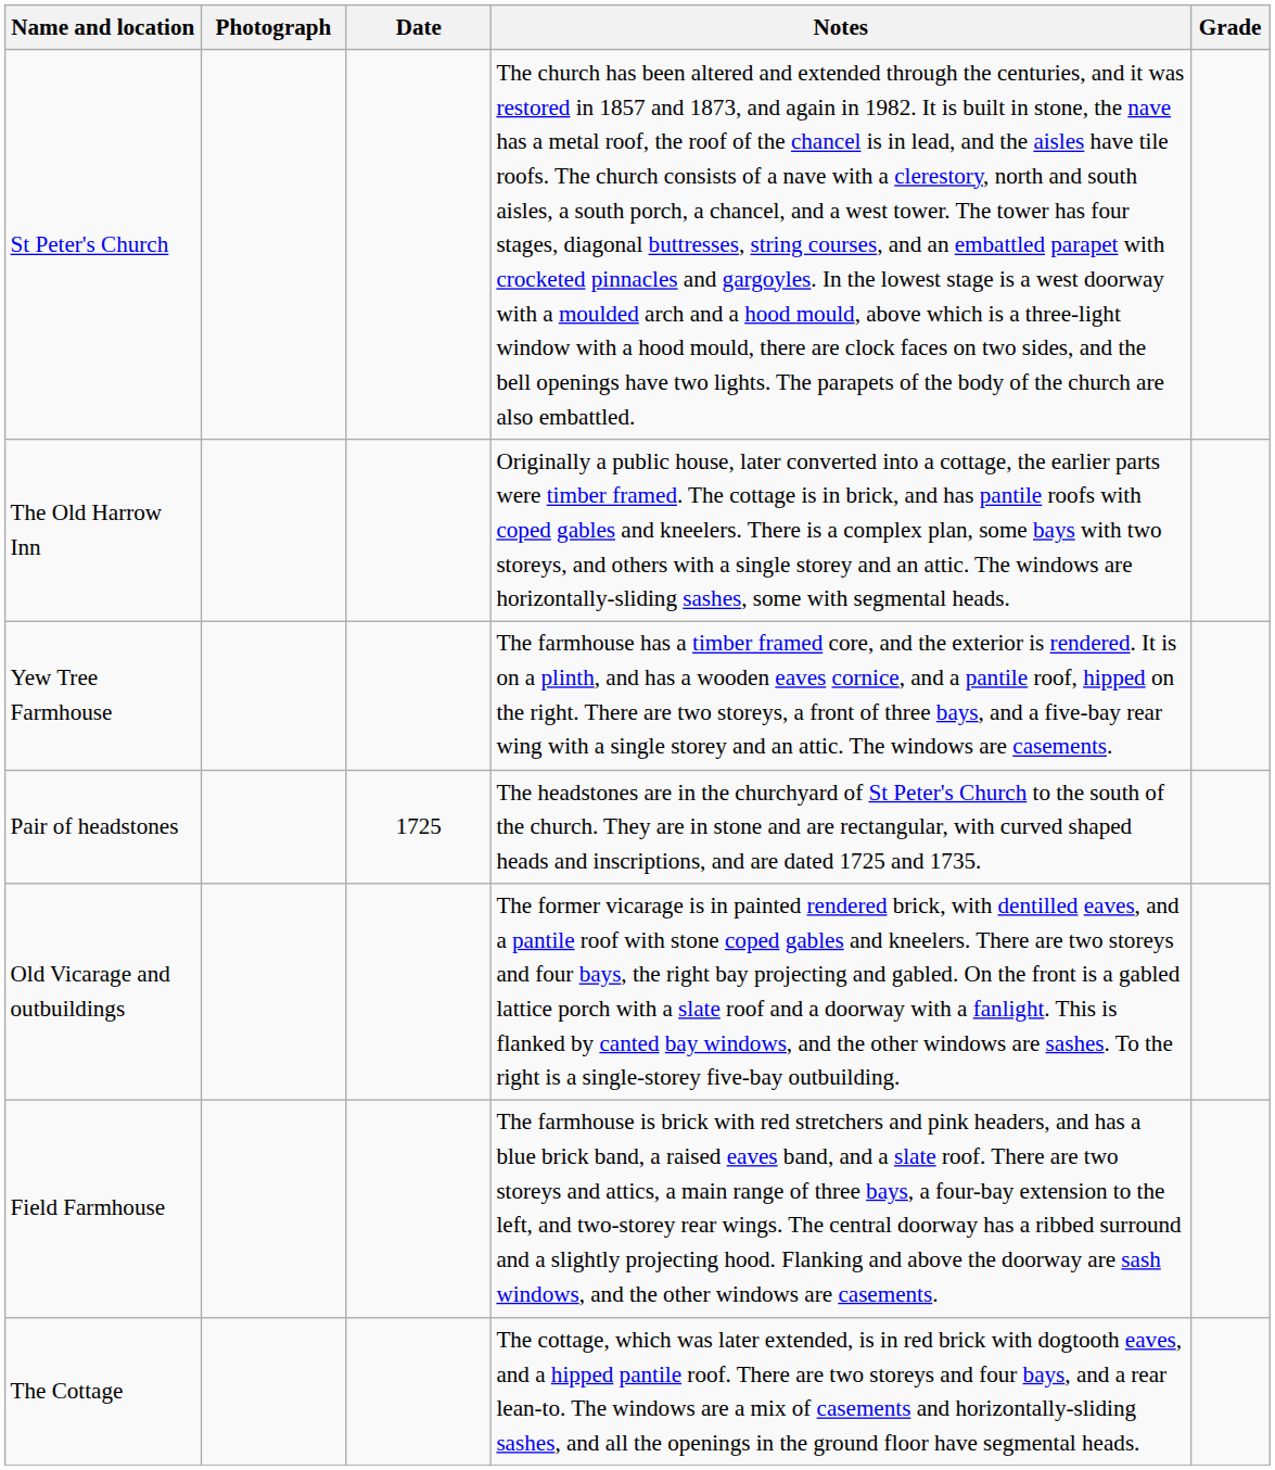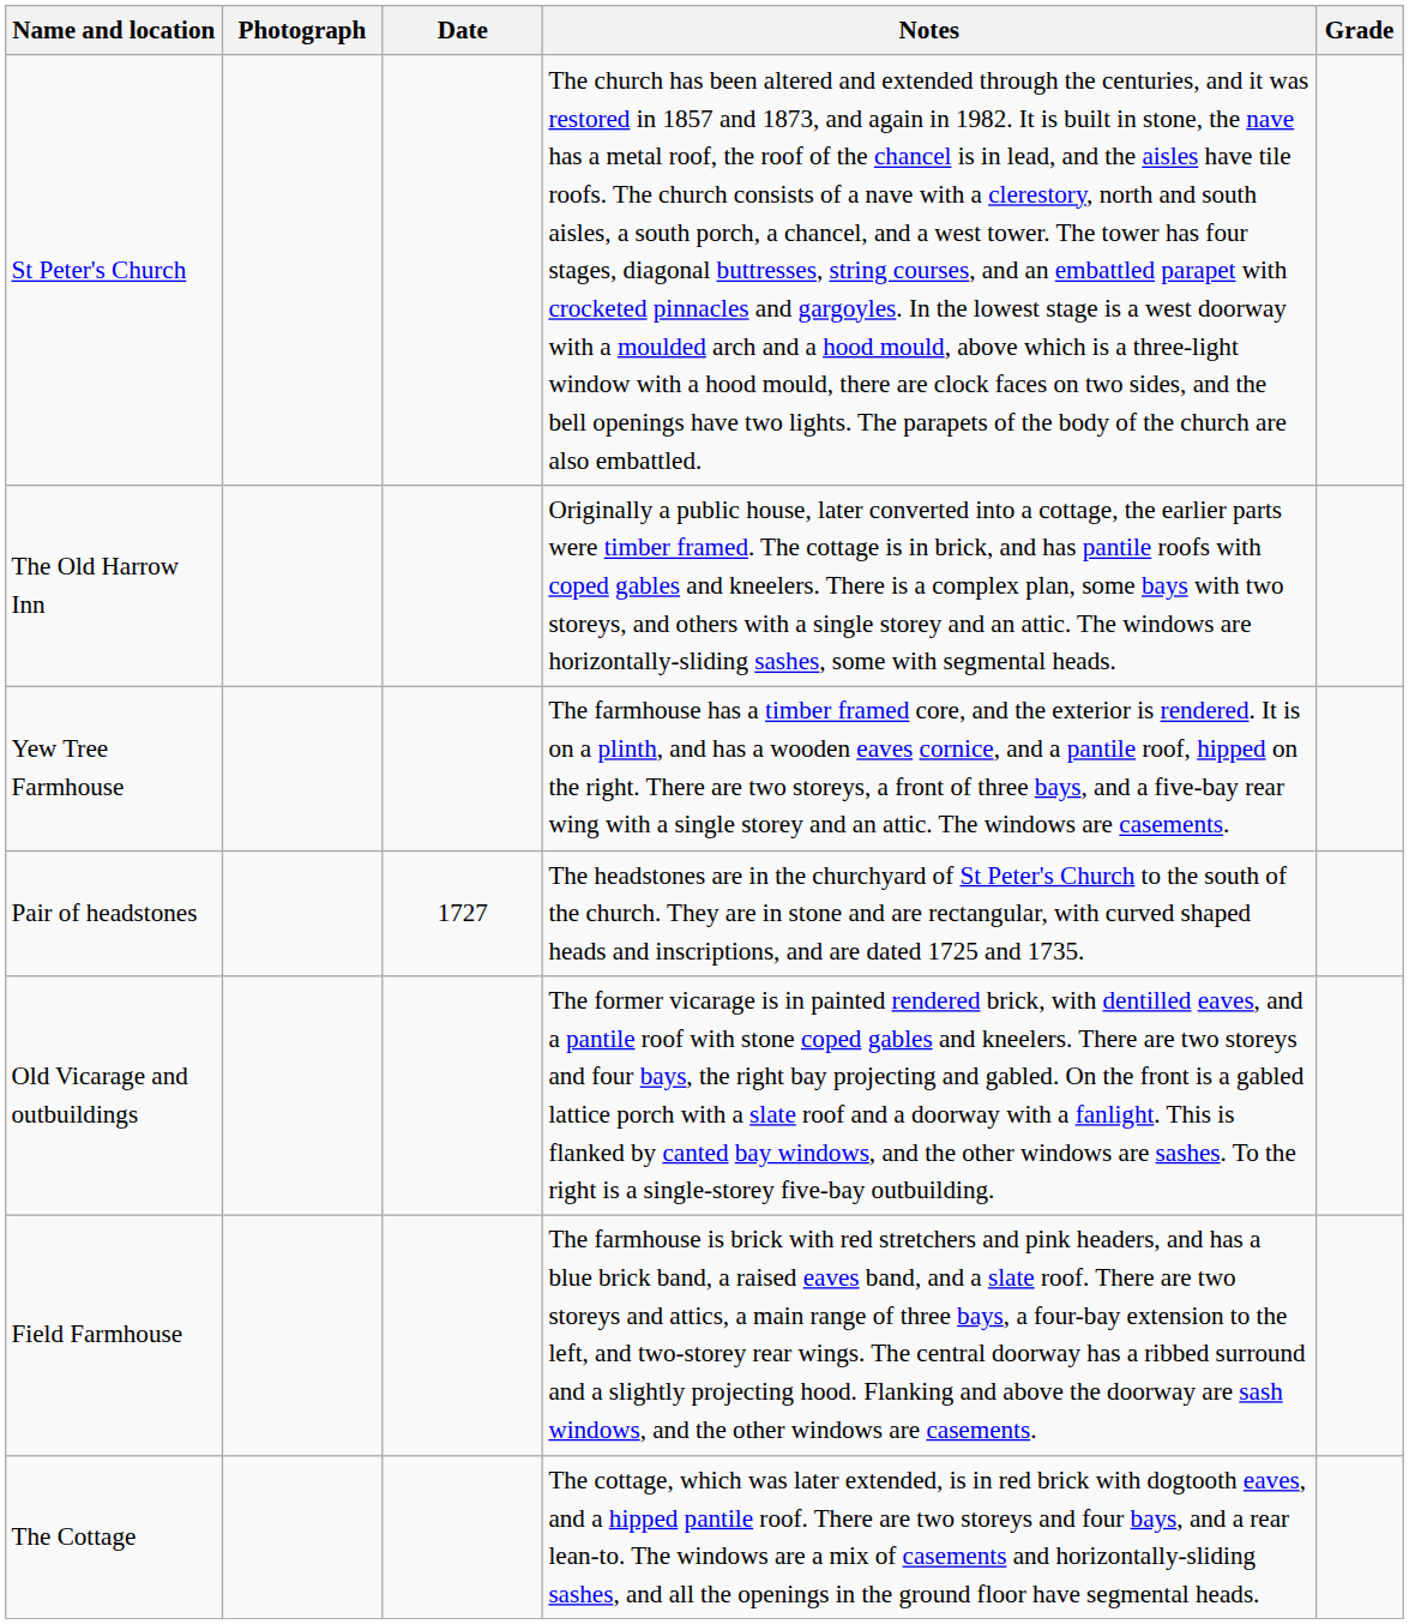Pair of headstones | Date: 1725 -> 1727
